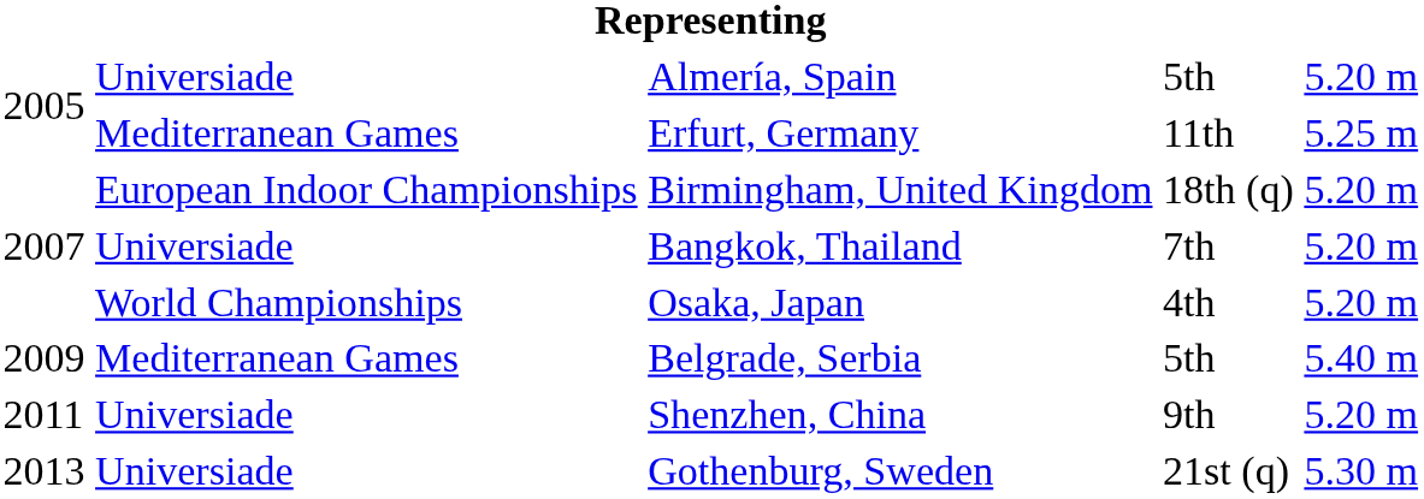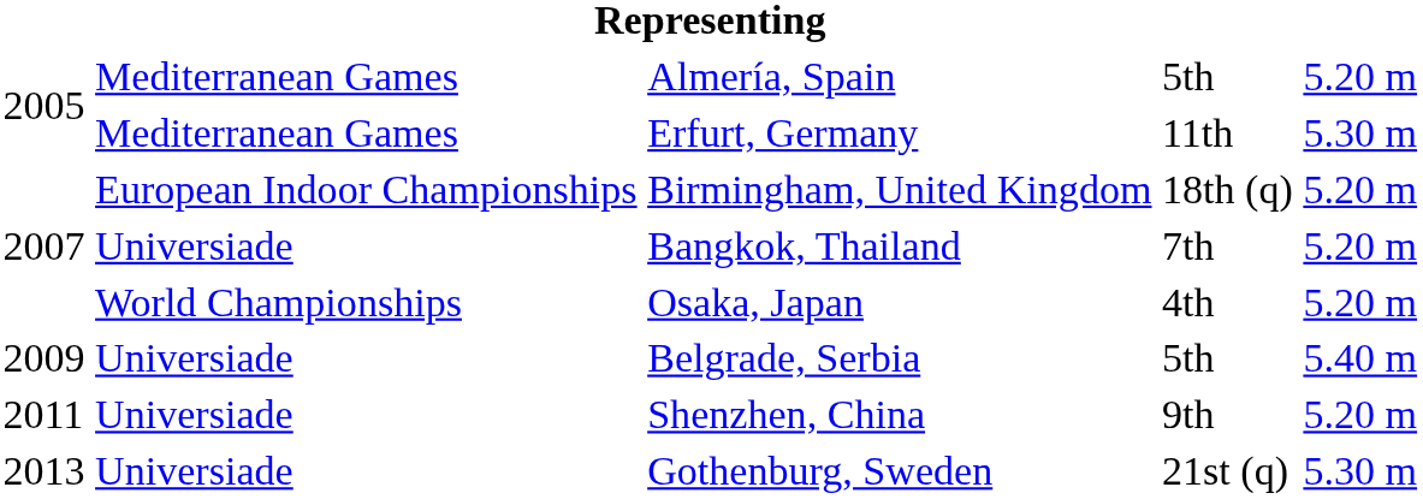Almería, Spain | column 2: Universiade -> Mediterranean Games
Erfurt, Germany | column 5: 5.25 m -> 5.30 m
Belgrade, Serbia | column 2: Mediterranean Games -> Universiade
